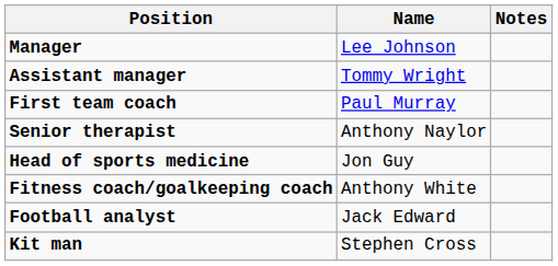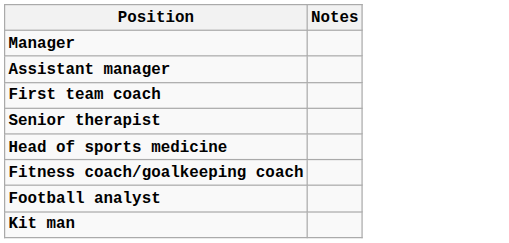- column: Name | Lee Johnson | Tommy Wright | Paul Murray | Anthony Naylor | Jon Guy | Anthony White | Jack Edward | Stephen Cross
